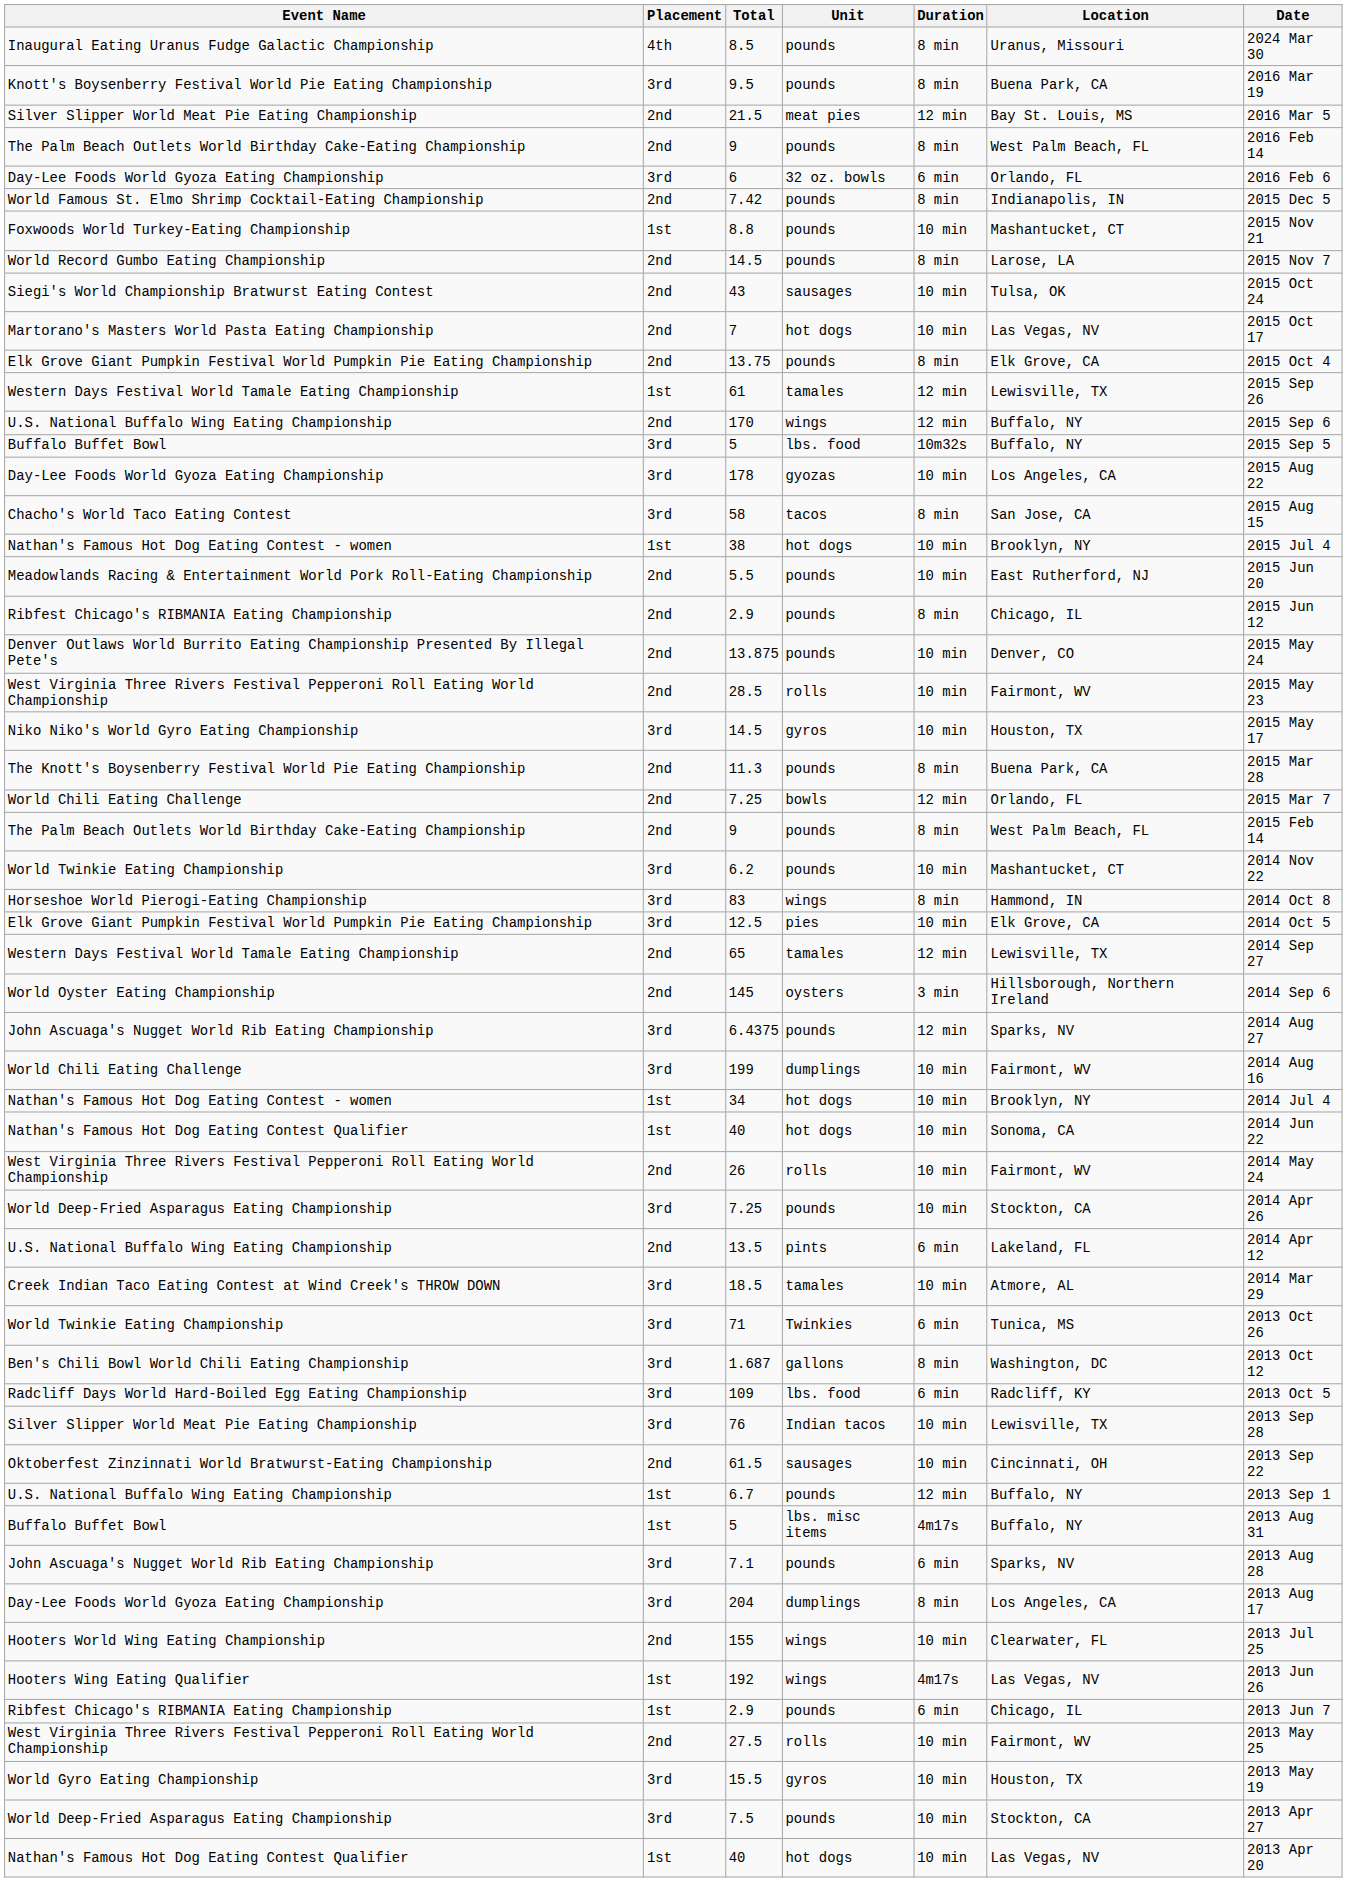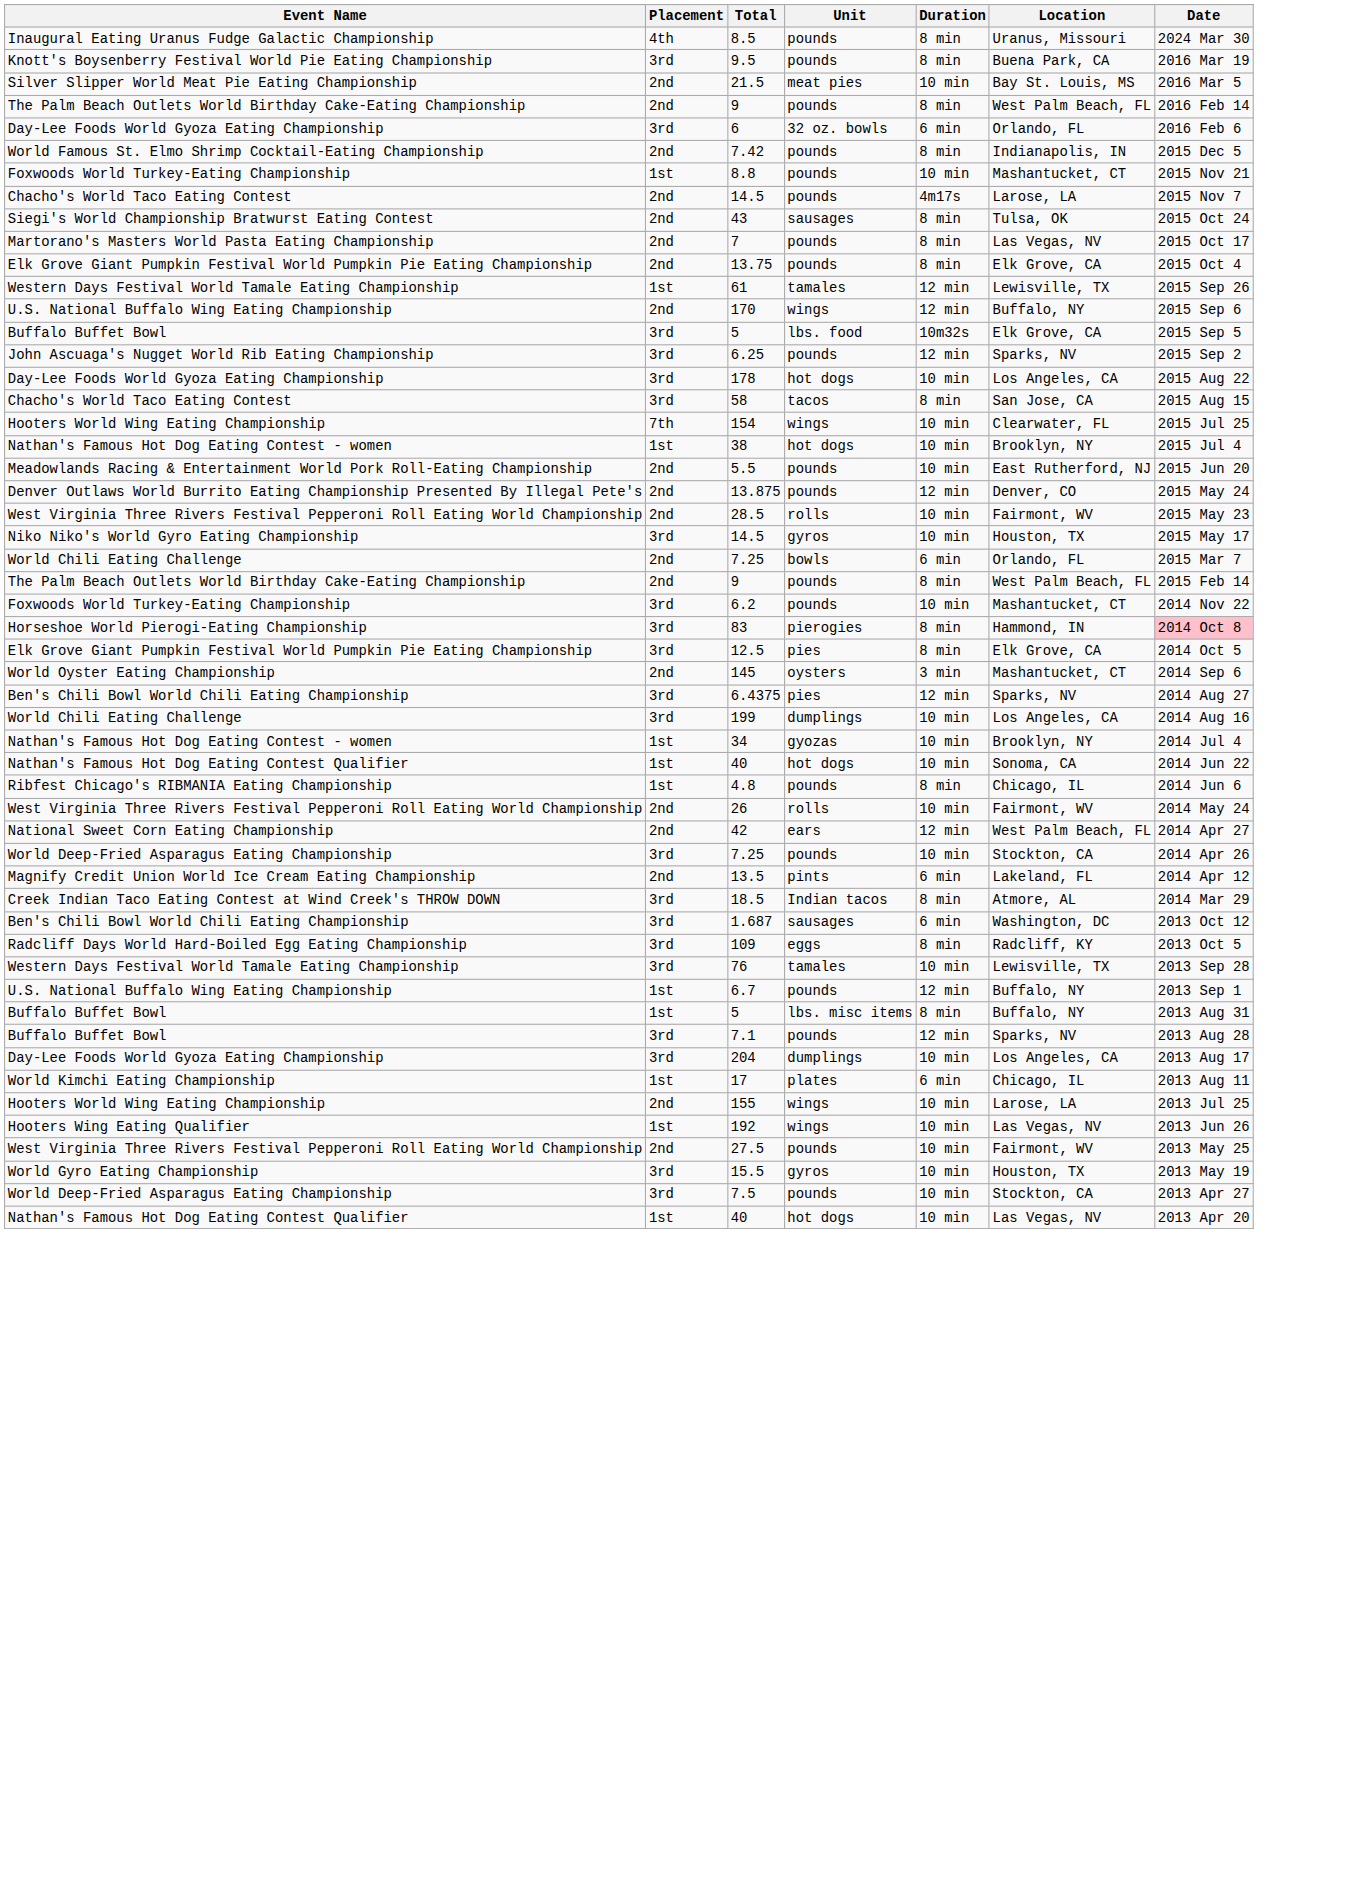21.5 | Duration: 12 min -> 10 min
2nd / 14.5 | Event Name: World Record Gumbo Eating Championship -> Chacho's World Taco Eating Contest
2nd / 14.5 | Duration: 8 min -> 4m17s
43 | Duration: 10 min -> 8 min
7 | Unit: hot dogs -> pounds
7 | Duration: 10 min -> 8 min
3rd / 5 | Location: Buffalo, NY -> Elk Grove, CA
+ row: John Ascuaga's Nugget World Rib Eating Championship | 3rd | 6.25 | pounds | 12 min | Sparks, NV | 2015 Sep 2
178 | Unit: gyozas -> hot dogs
+ row: Hooters World Wing Eating Championship | 7th | 154 | wings | 10 min | Clearwater, FL | 2015 Jul 25
- row: Ribfest Chicago's RIBMANIA Eating Championship | 2nd | 2.9 | pounds | 8 min | Chicago, IL | 2015 Jun 12
13.875 | Duration: 10 min -> 12 min
- row: The Knott's Boysenberry Festival World Pie Eating Championship | 2nd | 11.3 | pounds | 8 min | Buena Park, CA | 2015 Mar 28
2nd / 7.25 | Duration: 12 min -> 6 min
6.2 | Event Name: World Twinkie Eating Championship -> Foxwoods World Turkey-Eating Championship
83 | Unit: wings -> pierogies
83 | Date: no background -> pink background
12.5 | Duration: 10 min -> 8 min
- row: Western Days Festival World Tamale Eating Championship | 2nd | 65 | tamales | 12 min | Lewisville, TX | 2014 Sep 27
145 | Location: Hillsborough, Northern Ireland -> Mashantucket, CT
6.4375 | Event Name: John Ascuaga's Nugget World Rib Eating Championship -> Ben's Chili Bowl World Chili Eating Championship
6.4375 | Unit: pounds -> pies
199 | Location: Fairmont, WV -> Los Angeles, CA
34 | Unit: hot dogs -> gyozas
+ row: Ribfest Chicago's RIBMANIA Eating Championship | 1st | 4.8 | pounds | 8 min | Chicago, IL | 2014 Jun 6
+ row: National Sweet Corn Eating Championship | 2nd | 42 | ears | 12 min | West Palm Beach, FL | 2014 Apr 27
13.5 | Event Name: U.S. National Buffalo Wing Eating Championship -> Magnify Credit Union World Ice Cream Eating Championship
18.5 | Unit: tamales -> Indian tacos
18.5 | Duration: 10 min -> 8 min
- row: World Twinkie Eating Championship | 3rd | 71 | Twinkies | 6 min | Tunica, MS | 2013 Oct 26
1.687 | Unit: gallons -> sausages
1.687 | Duration: 8 min -> 6 min
109 | Unit: lbs. food -> eggs
109 | Duration: 6 min -> 8 min
76 | Event Name: Silver Slipper World Meat Pie Eating Championship -> Western Days Festival World Tamale Eating Championship
76 | Unit: Indian tacos -> tamales
- row: Oktoberfest Zinzinnati World Bratwurst-Eating Championship | 2nd | 61.5 | sausages | 10 min | Cincinnati, OH | 2013 Sep 22
1st / 5 | Duration: 4m17s -> 8 min
7.1 | Event Name: John Ascuaga's Nugget World Rib Eating Championship -> Buffalo Buffet Bowl
7.1 | Duration: 6 min -> 12 min
204 | Duration: 8 min -> 10 min
+ row: World Kimchi Eating Championship | 1st | 17 | plates | 6 min | Chicago, IL | 2013 Aug 11
155 | Location: Clearwater, FL -> Larose, LA
192 | Duration: 4m17s -> 10 min
- row: Ribfest Chicago's RIBMANIA Eating Championship | 1st | 2.9 | pounds | 6 min | Chicago, IL | 2013 Jun 7
27.5 | Unit: rolls -> pounds
